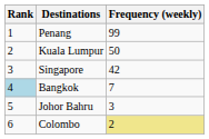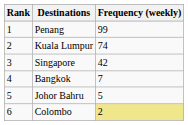Kuala Lumpur | Frequency (weekly): 50 -> 74
Bangkok | Rank: lightblue background -> no background
Johor Bahru | Frequency (weekly): 3 -> 5
